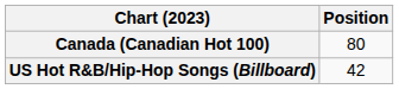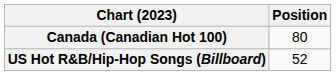US Hot R&B/Hip-Hop Songs (Billboard) | Position: 42 -> 52
